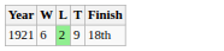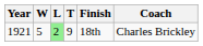+ column: Coach | Charles Brickley
1921 | W: 6 -> 5
